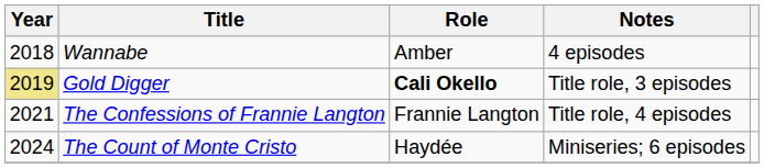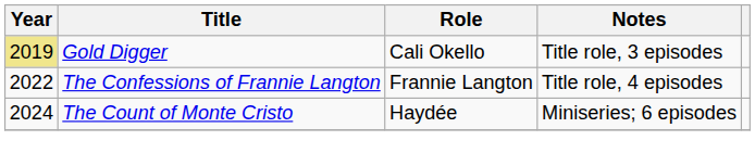- row: 2018 | Wannabe | Amber | 4 episodes
Gold Digger | Role: bold -> normal
The Confessions of Frannie Langton | Year: 2021 -> 2022
